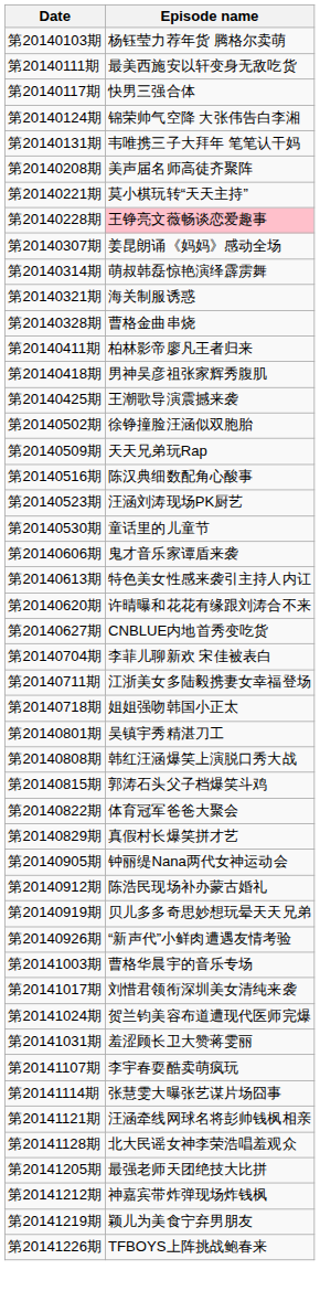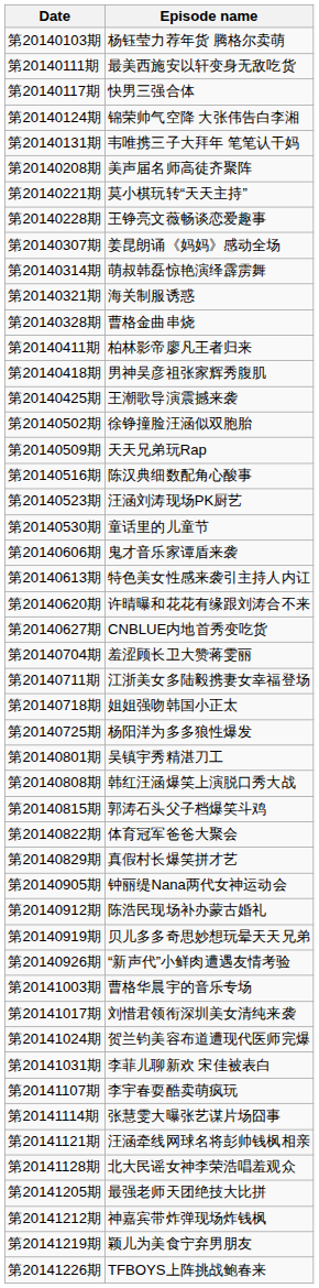第20140228期 | Episode name: pink background -> no background
第20140704期 | Episode name: 李菲儿聊新欢 宋佳被表白 -> 羞涩顾长卫大赞蒋雯丽
+ row: 第20140725期 | 杨阳洋为多多狼性爆发
第20141031期 | Episode name: 羞涩顾长卫大赞蒋雯丽 -> 李菲儿聊新欢 宋佳被表白
